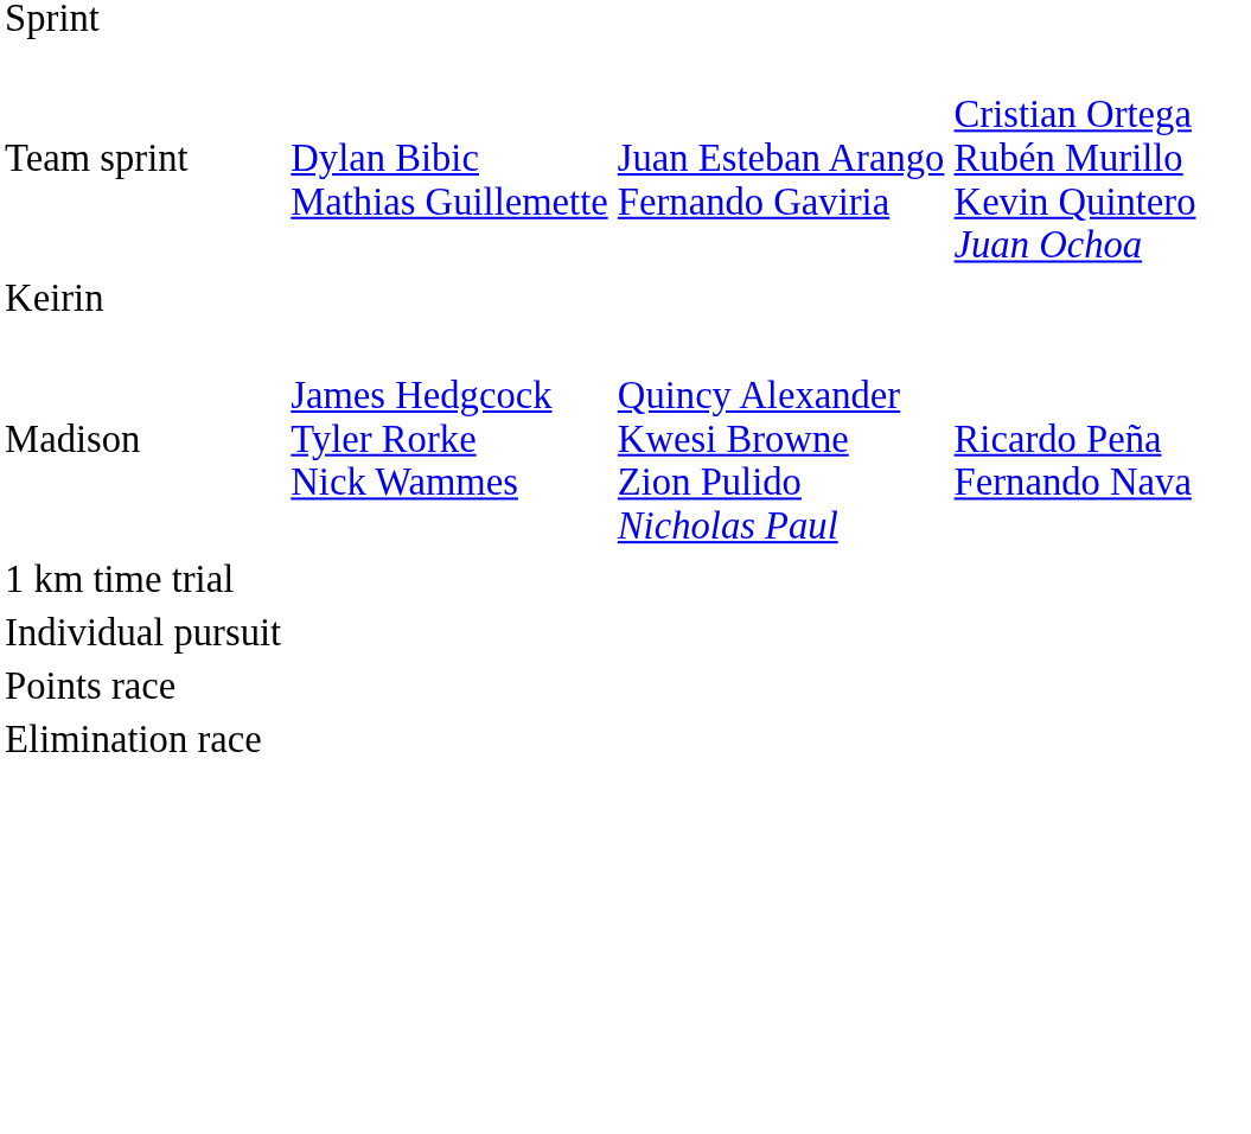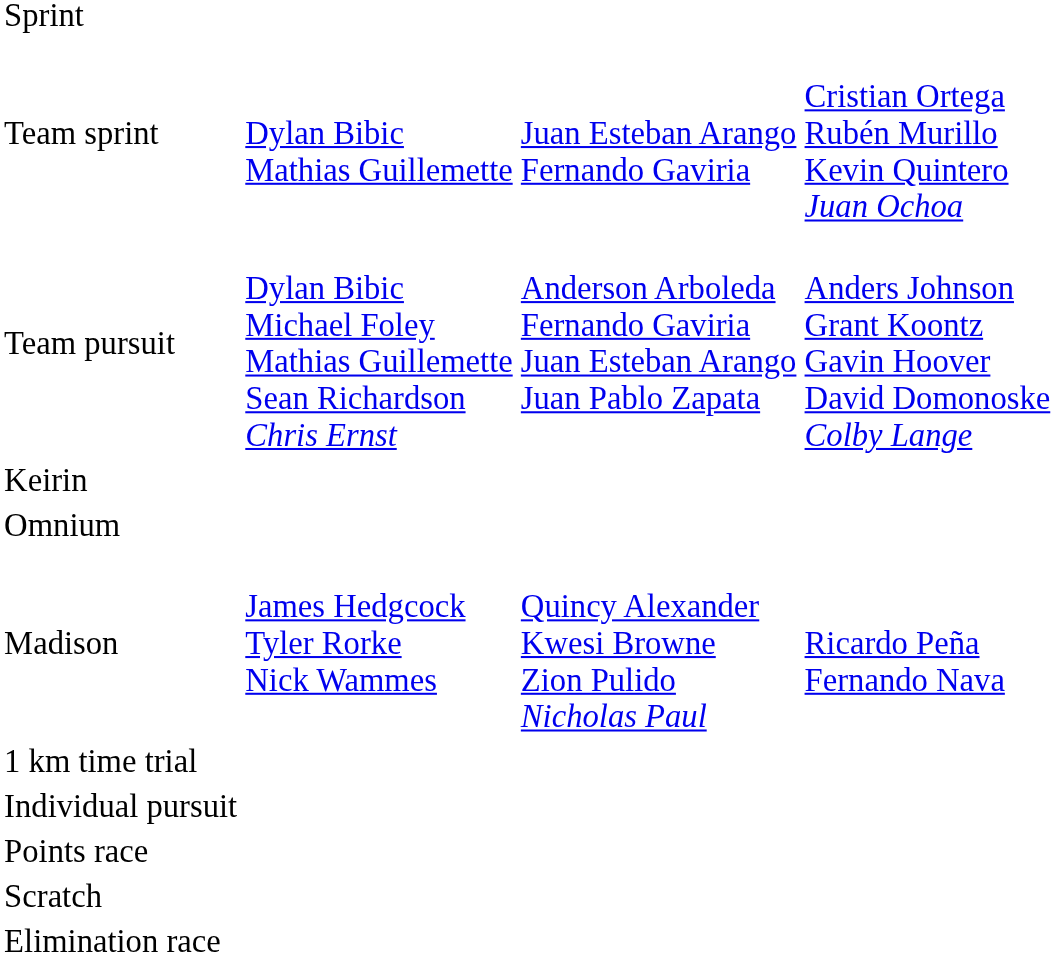+ row: Team pursuit | Dylan Bibic Michael Foley Mathias Guillemette Sean Richardson Chris Ernst | Anderson Arboleda Fernando Gaviria Juan Esteban Arango Juan Pablo Zapata | Anders Johnson Grant Koontz Gavin Hoover David Domonoske Colby Lange
+ row: Omnium
+ row: Scratch
